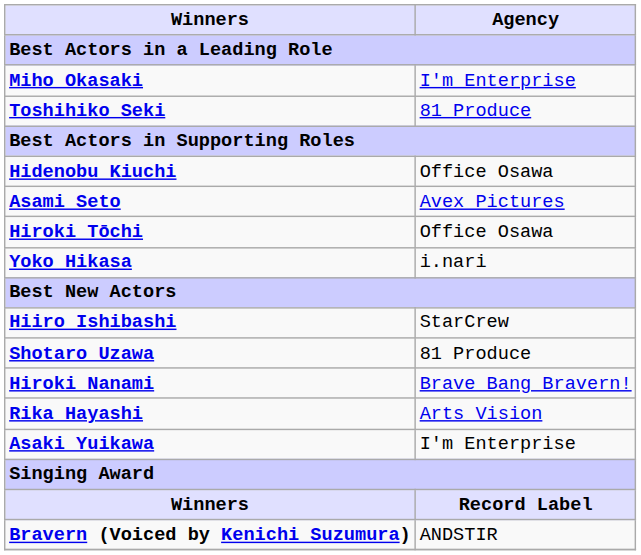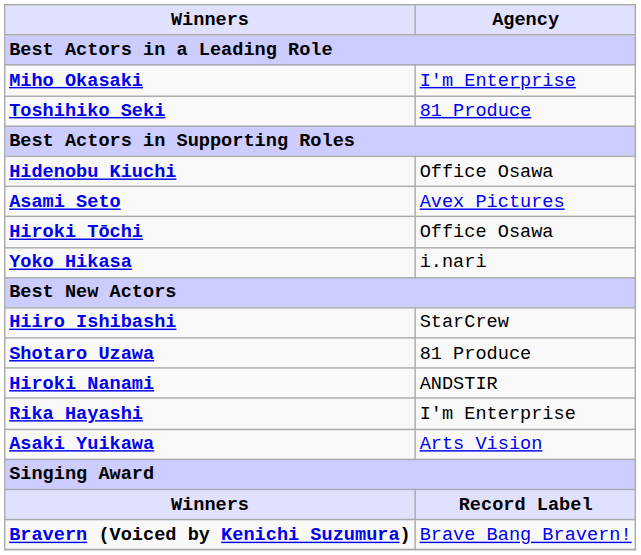Hiroki Nanami | Agency: Brave Bang Bravern! -> ANDSTIR
Rika Hayashi | Agency: Arts Vision -> I'm Enterprise
Asaki Yuikawa | Agency: I'm Enterprise -> Arts Vision
Bravern (Voiced by Kenichi Suzumura) | Agency: ANDSTIR -> Brave Bang Bravern!
